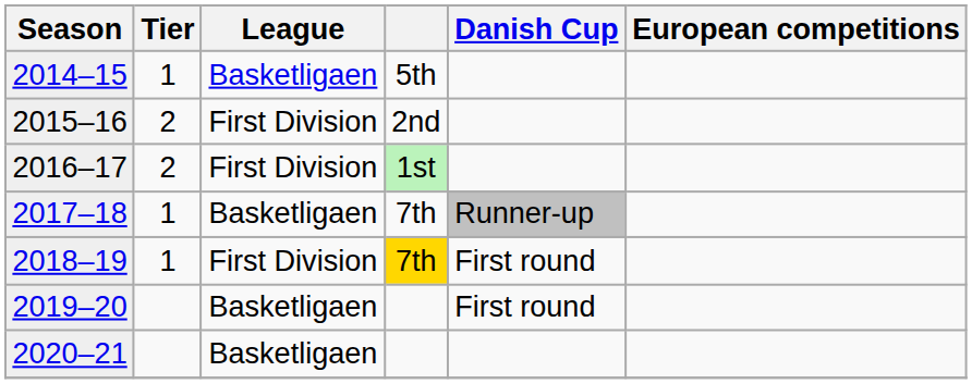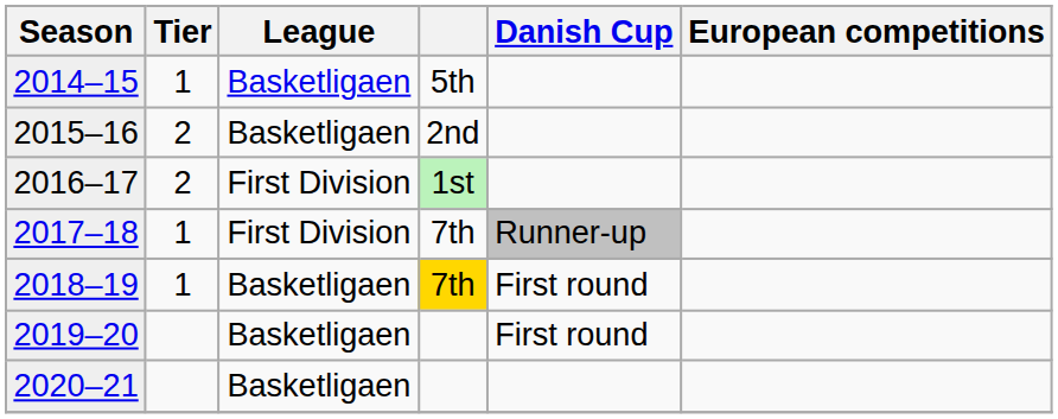2015–16 | League: First Division -> Basketligaen
2017–18 | League: Basketligaen -> First Division
2018–19 | League: First Division -> Basketligaen
